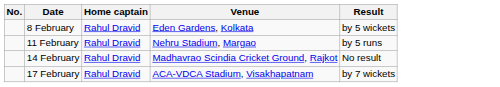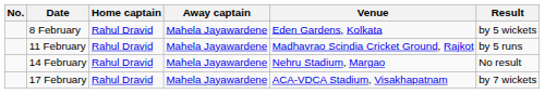+ column: Away captain | Mahela Jayawardene | Mahela Jayawardene | Mahela Jayawardene | Mahela Jayawardene
11 February | Venue: Nehru Stadium, Margao -> Madhavrao Scindia Cricket Ground, Rajkot
14 February | Venue: Madhavrao Scindia Cricket Ground, Rajkot -> Nehru Stadium, Margao
